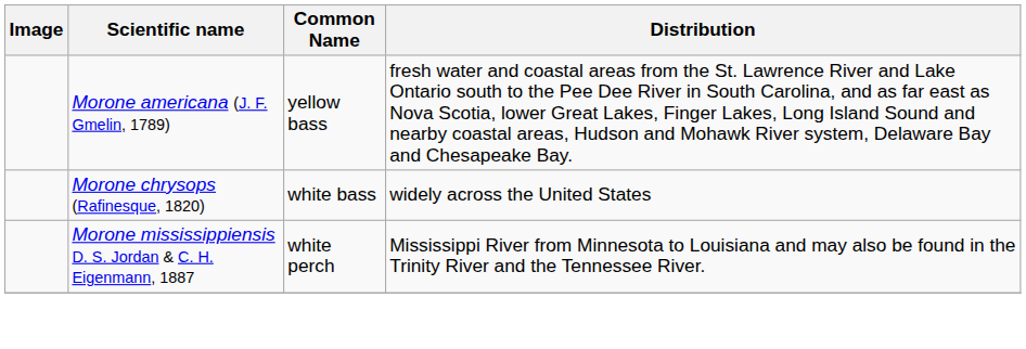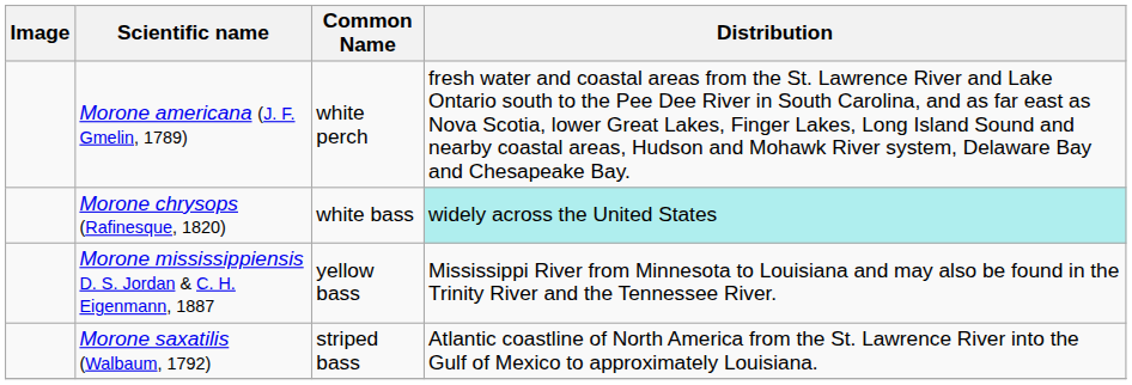Morone americana (J. F. Gmelin, 1789) | Common Name: yellow bass -> white perch
Morone chrysops (Rafinesque, 1820) | Distribution: no background -> paleturquoise background
Morone mississippiensis D. S. Jordan & C. H. Eigenmann, 1887 | Common Name: white perch -> yellow bass
+ row: Morone saxatilis (Walbaum, 1792) | striped bass | Atlantic coastline of North America from the St. Lawrence River into the Gulf of Mexico to approximately Louisiana.
